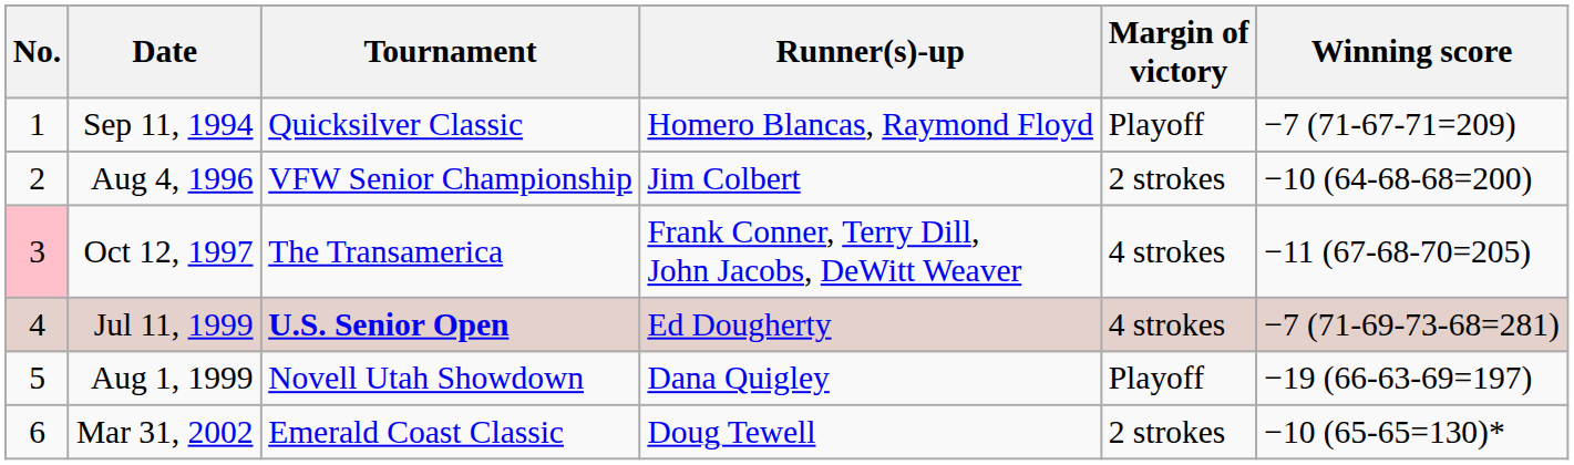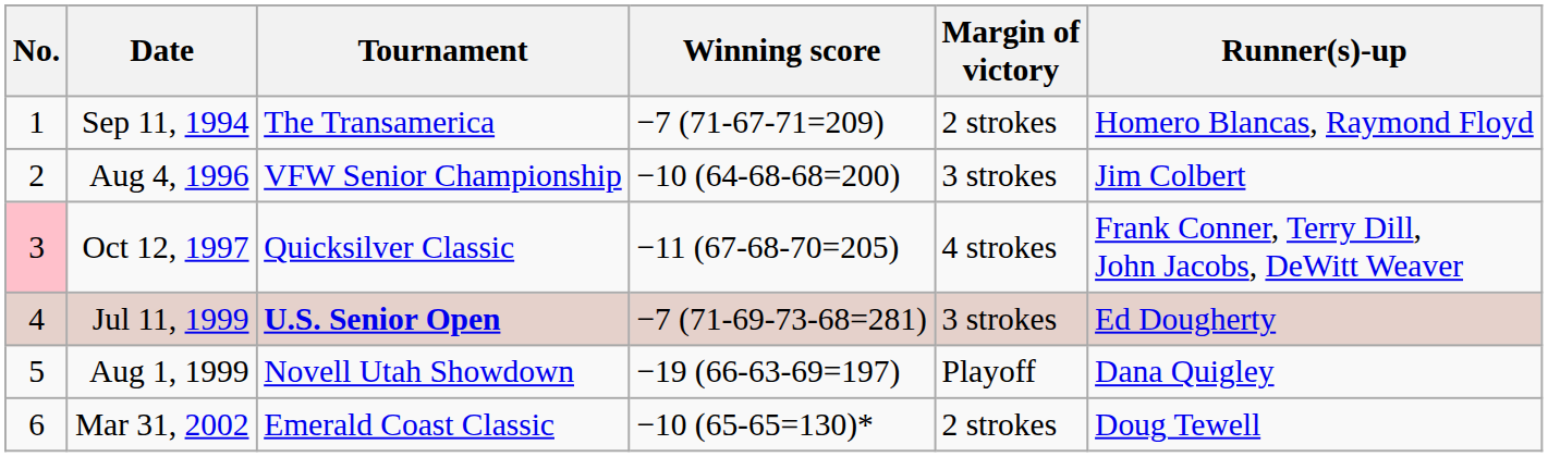columns swapped: Winning score <-> Runner(s)-up
Sep 11, 1994 | Tournament: Quicksilver Classic -> The Transamerica
Sep 11, 1994 | Margin of victory: Playoff -> 2 strokes
Aug 4, 1996 | Margin of victory: 2 strokes -> 3 strokes
Oct 12, 1997 | Tournament: The Transamerica -> Quicksilver Classic
Jul 11, 1999 | Margin of victory: 4 strokes -> 3 strokes
